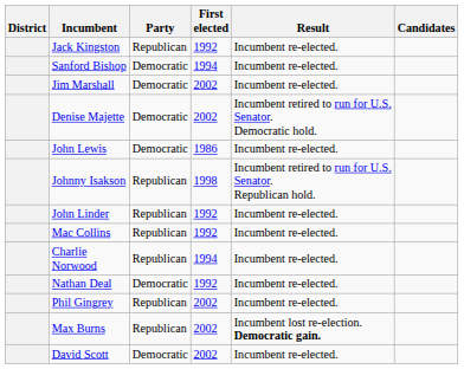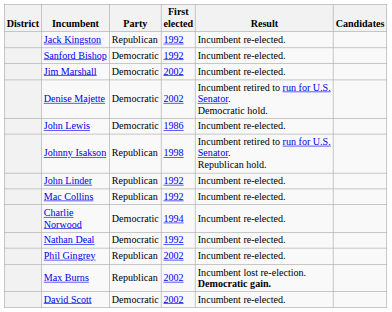Sanford Bishop | First elected: 1994 -> 1992
Charlie Norwood | Party: Republican -> Democratic
